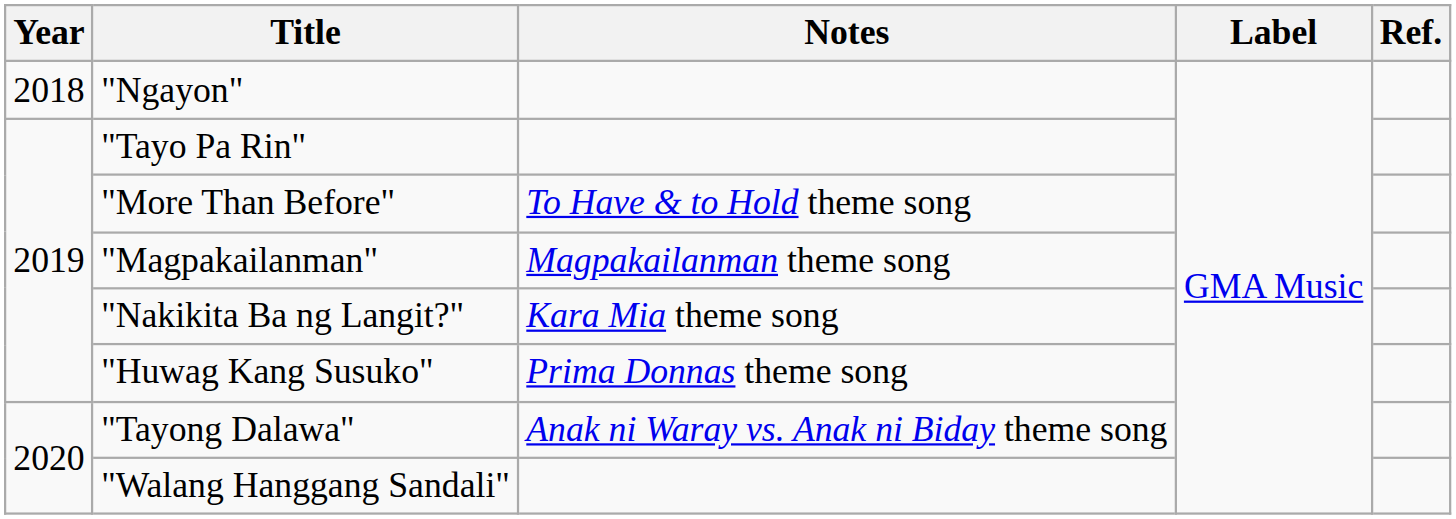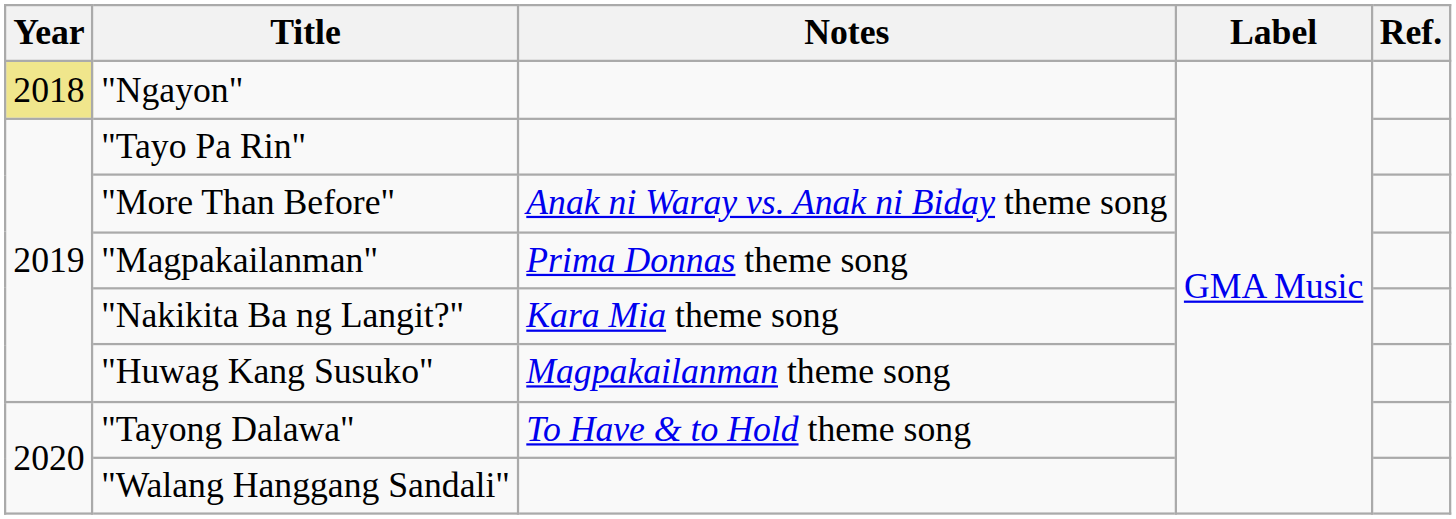"Ngayon" | Year: no background -> khaki background
"More Than Before" | Notes: To Have & to Hold theme song -> Anak ni Waray vs. Anak ni Biday theme song
"Magpakailanman" | Notes: Magpakailanman theme song -> Prima Donnas theme song
"Huwag Kang Susuko" | Notes: Prima Donnas theme song -> Magpakailanman theme song
"Tayong Dalawa" | Notes: Anak ni Waray vs. Anak ni Biday theme song -> To Have & to Hold theme song
